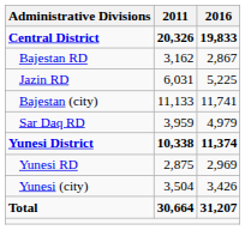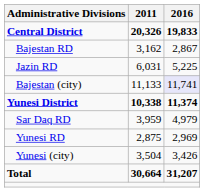Bajestan (city) | 2016: no background -> lavender background
rows swapped: Yunesi District <-> Sar Daq RD
